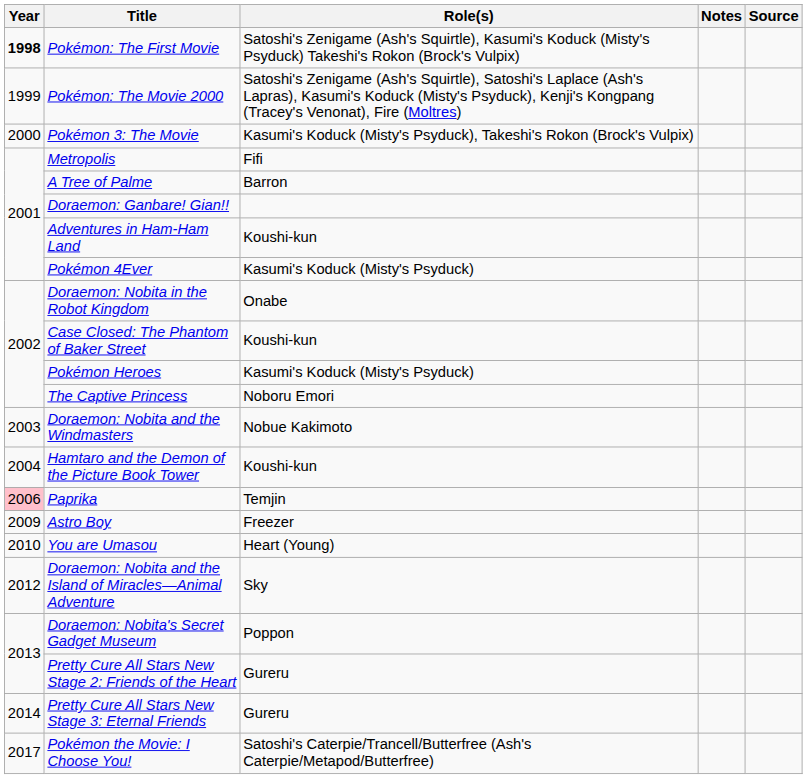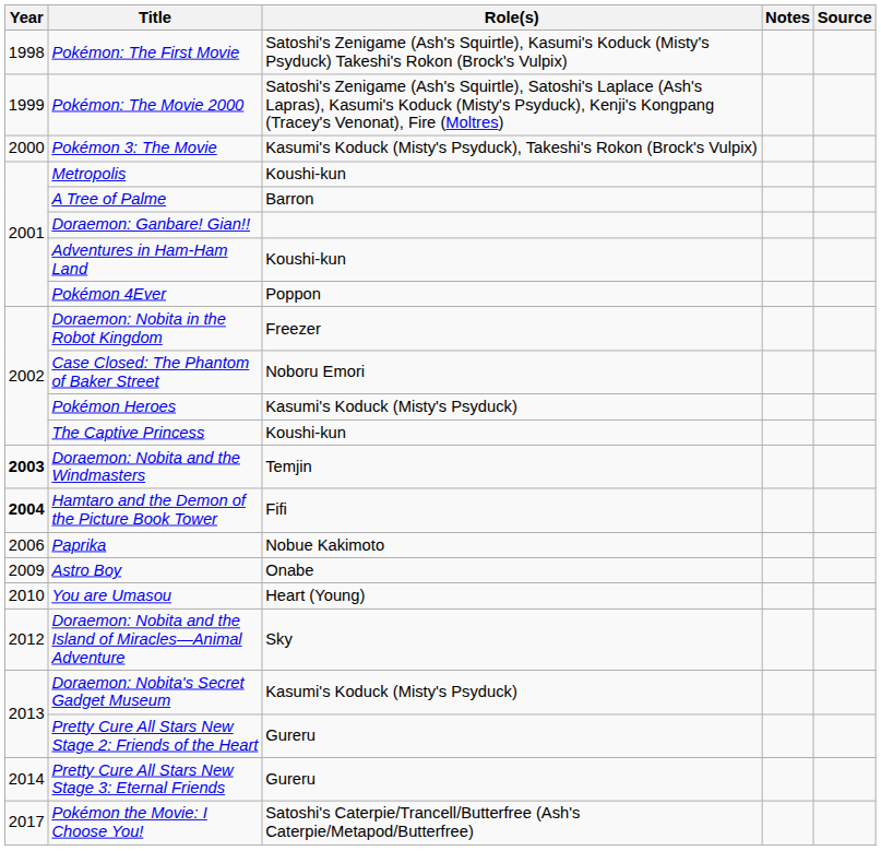Pokémon: The First Movie | Year: bold -> normal
Metropolis | Role(s): Fifi -> Koushi-kun
Pokémon 4Ever | Role(s): Kasumi's Koduck (Misty's Psyduck) -> Poppon
Doraemon: Nobita in the Robot Kingdom | Role(s): Onabe -> Freezer
Case Closed: The Phantom of Baker Street | Role(s): Koushi-kun -> Noboru Emori
The Captive Princess | Role(s): Noboru Emori -> Koushi-kun
Doraemon: Nobita and the Windmasters | Year: normal -> bold
Doraemon: Nobita and the Windmasters | Role(s): Nobue Kakimoto -> Temjin
Hamtaro and the Demon of the Picture Book Tower | Year: normal -> bold
Hamtaro and the Demon of the Picture Book Tower | Role(s): Koushi-kun -> Fifi
Paprika | Year: pink background -> no background
Paprika | Role(s): Temjin -> Nobue Kakimoto
Astro Boy | Role(s): Freezer -> Onabe
Doraemon: Nobita's Secret Gadget Museum | Role(s): Poppon -> Kasumi's Koduck (Misty's Psyduck)
